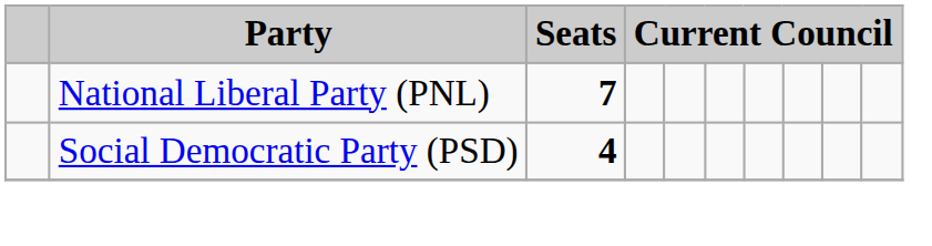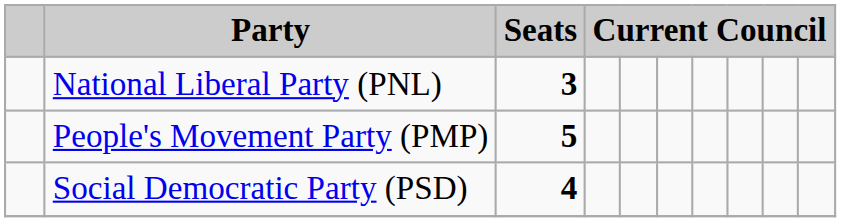National Liberal Party (PNL) | Seats: 7 -> 3
+ row: People's Movement Party (PMP) | 5
